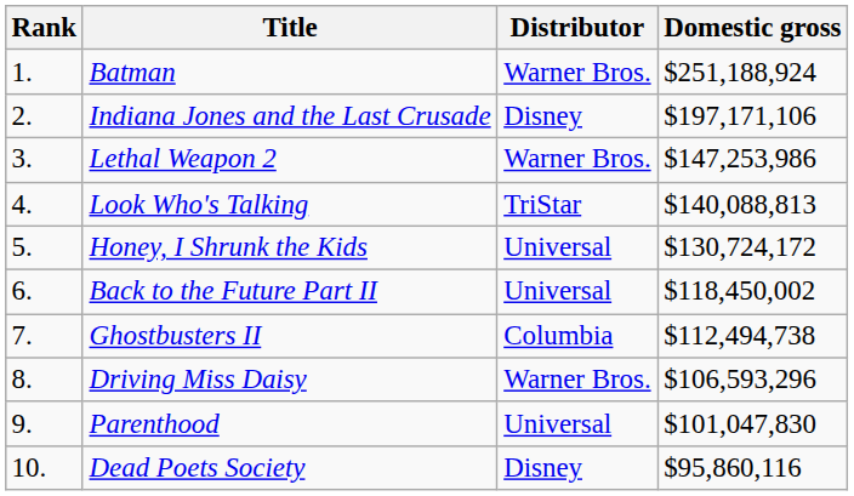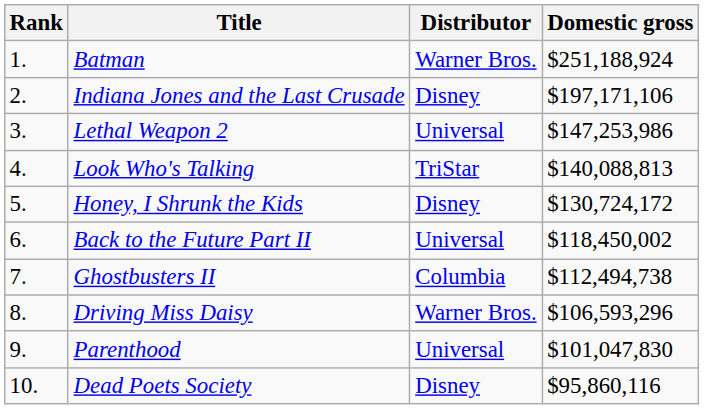Lethal Weapon 2 | Distributor: Warner Bros. -> Universal
Honey, I Shrunk the Kids | Distributor: Universal -> Disney
